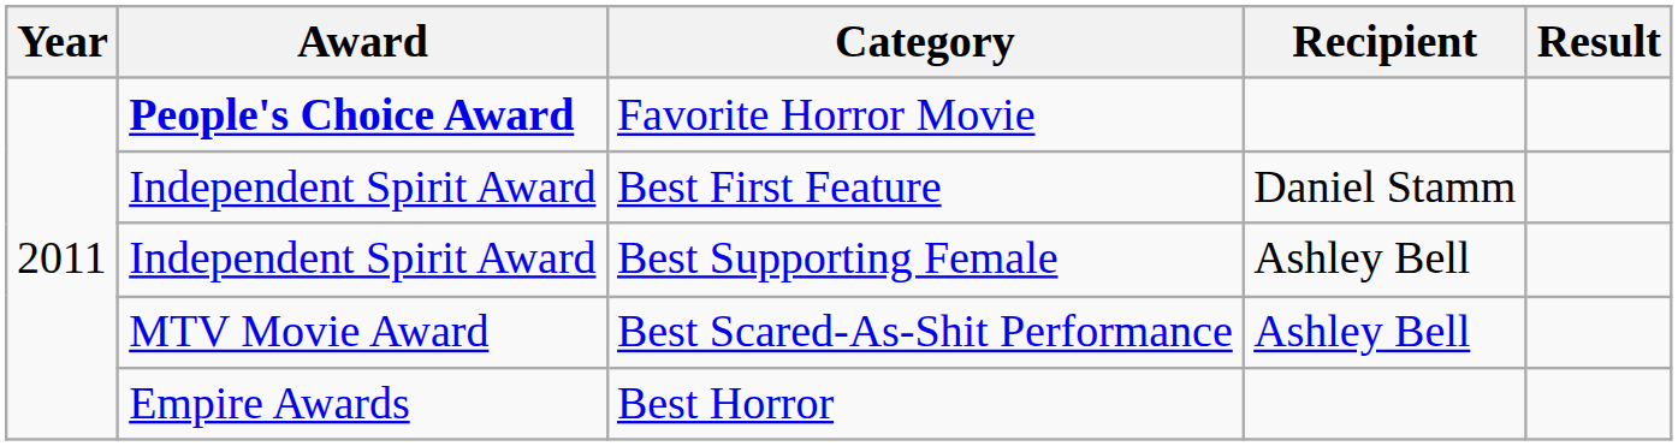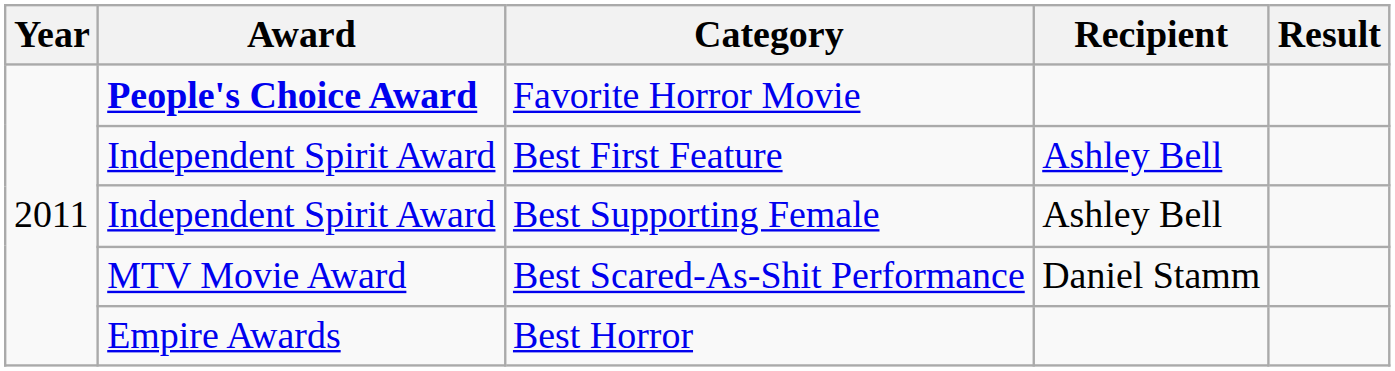Best First Feature | Recipient: Daniel Stamm -> Ashley Bell
Best Scared-As-Shit Performance | Recipient: Ashley Bell -> Daniel Stamm
